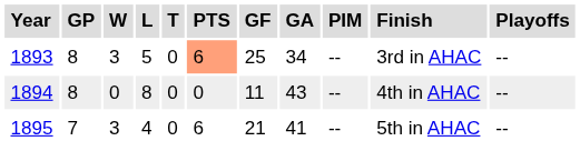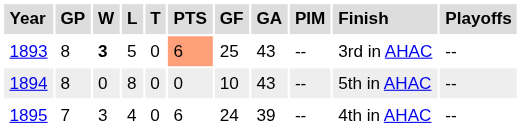1893 | W: normal -> bold
1893 | GA: 34 -> 43
1894 | GF: 11 -> 10
1894 | Finish: 4th in AHAC -> 5th in AHAC
1895 | GF: 21 -> 24
1895 | GA: 41 -> 39
1895 | Finish: 5th in AHAC -> 4th in AHAC
